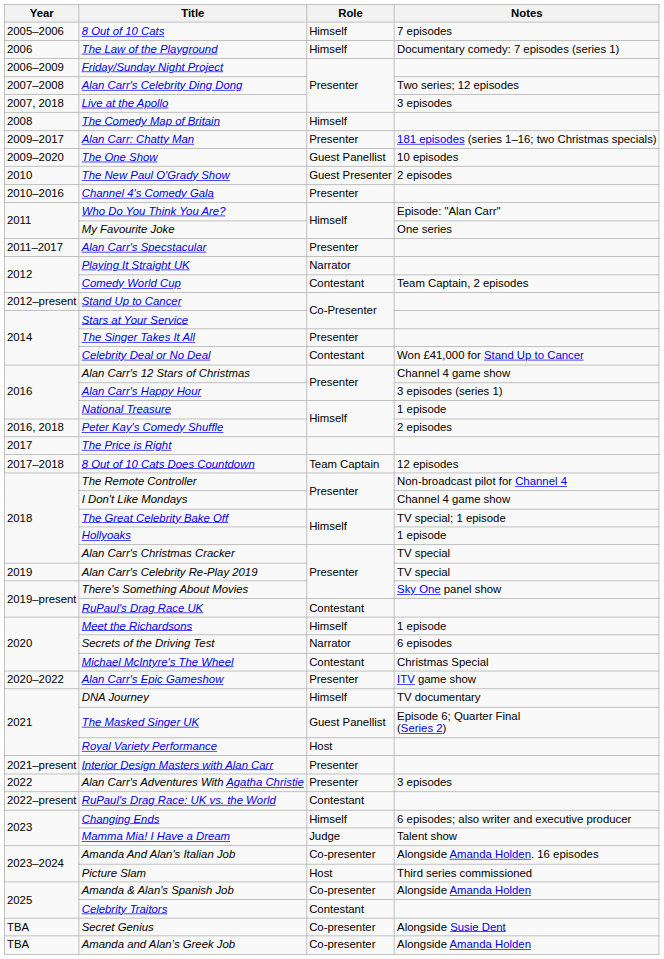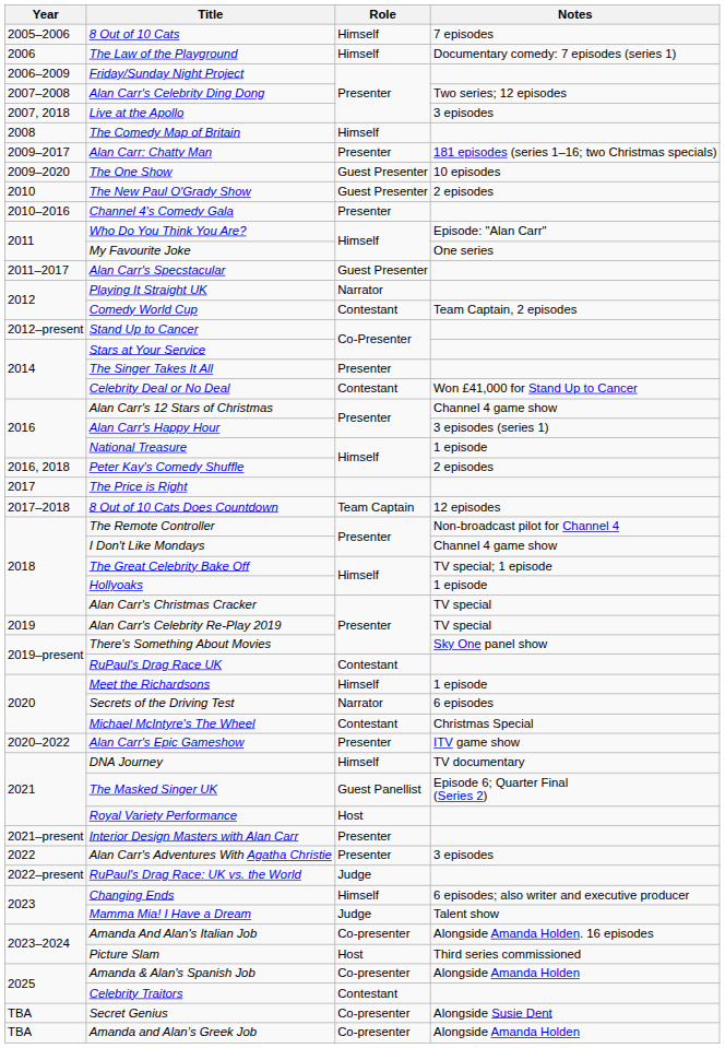The One Show | Role: Guest Panellist -> Guest Presenter
Alan Carr's Specstacular | Role: Presenter -> Guest Presenter
RuPaul's Drag Race: UK vs. the World | Role: Contestant -> Judge
